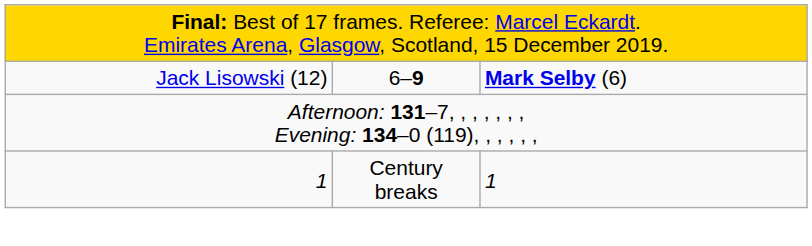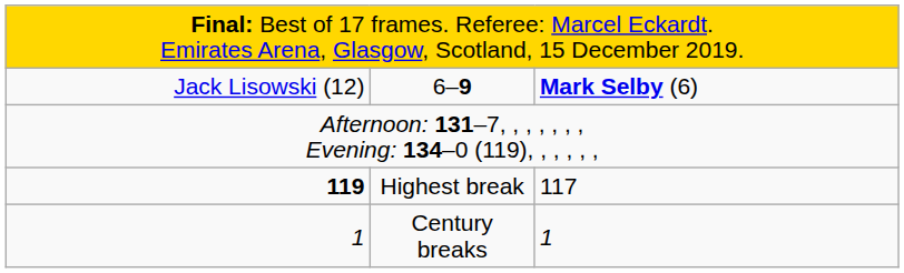+ row: 119 | Highest break | 117
